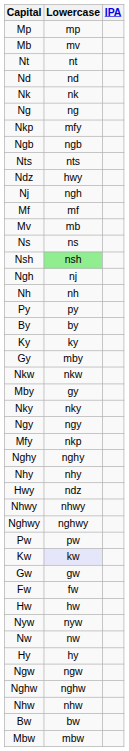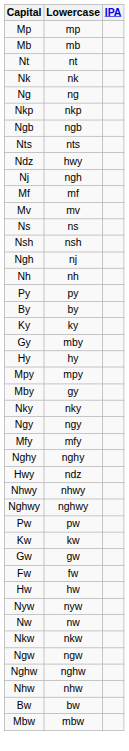Mb | Lowercase: mv -> mb
- row: Nd | nd
Nkp | Lowercase: mfy -> nkp
Mv | Lowercase: mb -> mv
Nsh | Lowercase: lightgreen background -> no background
rows swapped: Hy <-> Nkw
+ row: Mpy | mpy
Mfy | Lowercase: nkp -> mfy
- row: Nhy | nhy
Kw | Lowercase: lavender background -> no background
